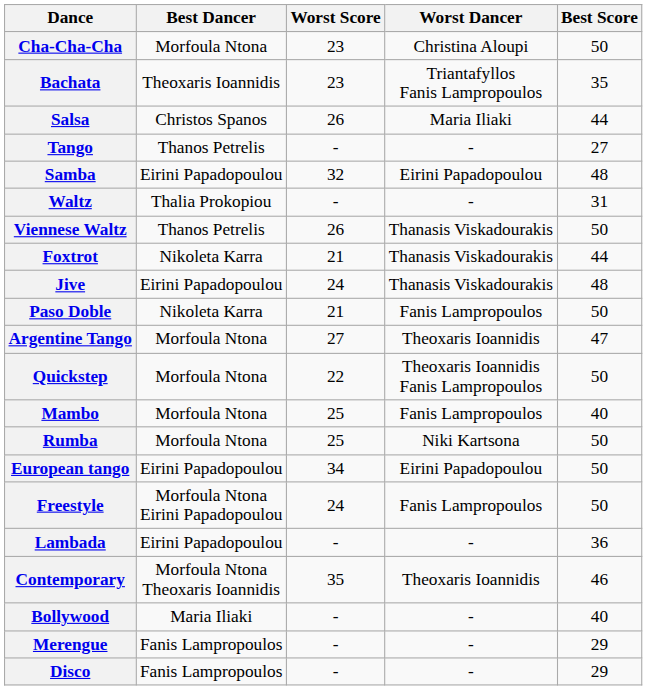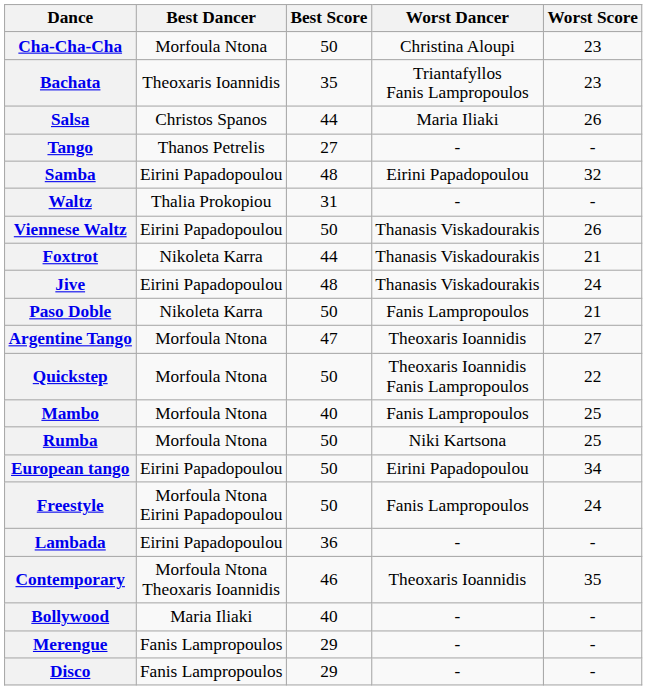columns swapped: Best Score <-> Worst Score
Viennese Waltz | Best Dancer: Thanos Petrelis -> Eirini Papadopoulou
